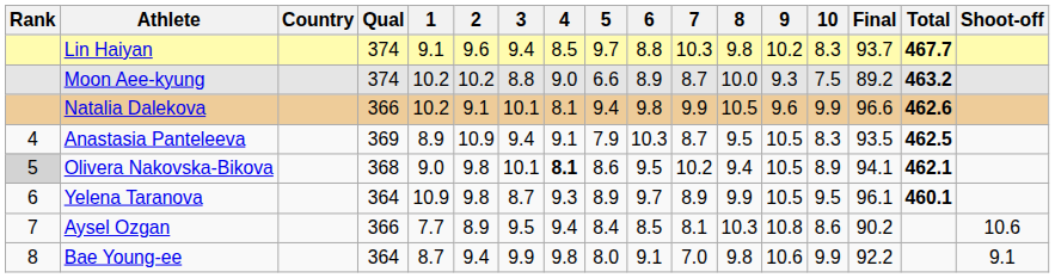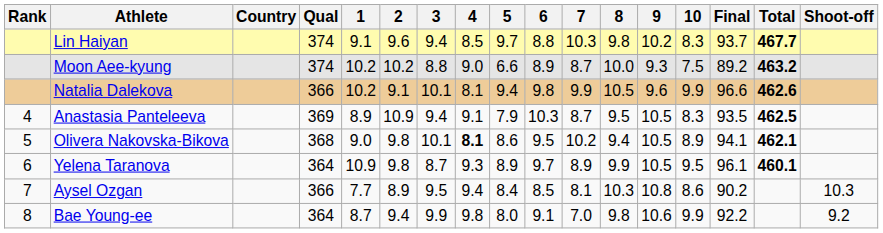Olivera Nakovska-Bikova | Rank: lightgrey background -> no background
Aysel Ozgan | Shoot-off: 10.6 -> 10.3
Bae Young-ee | Shoot-off: 9.1 -> 9.2
